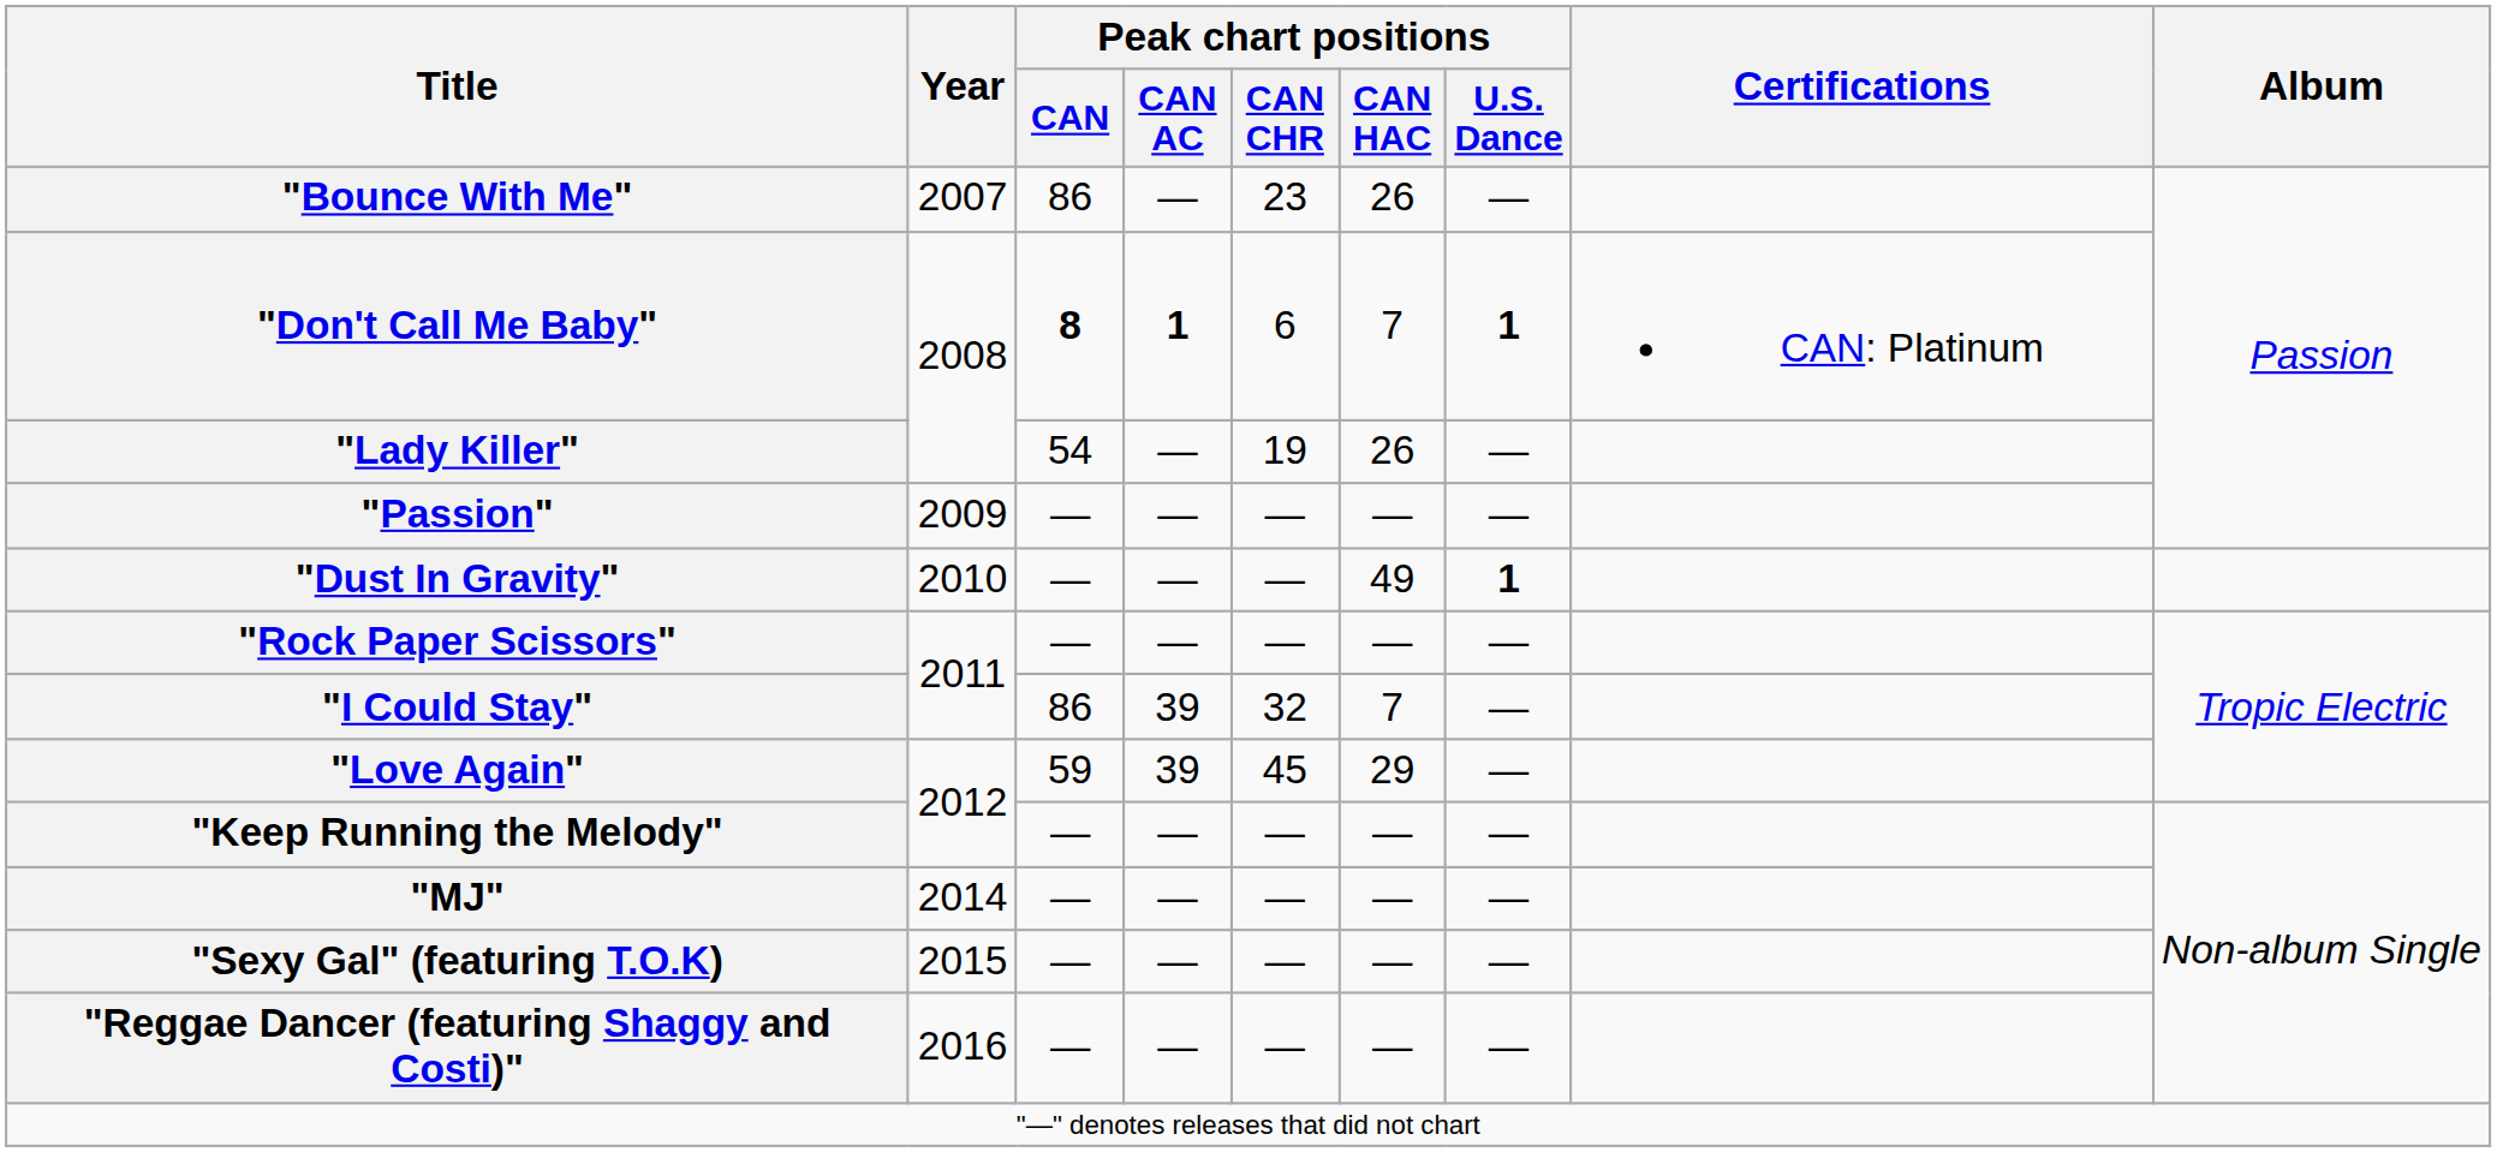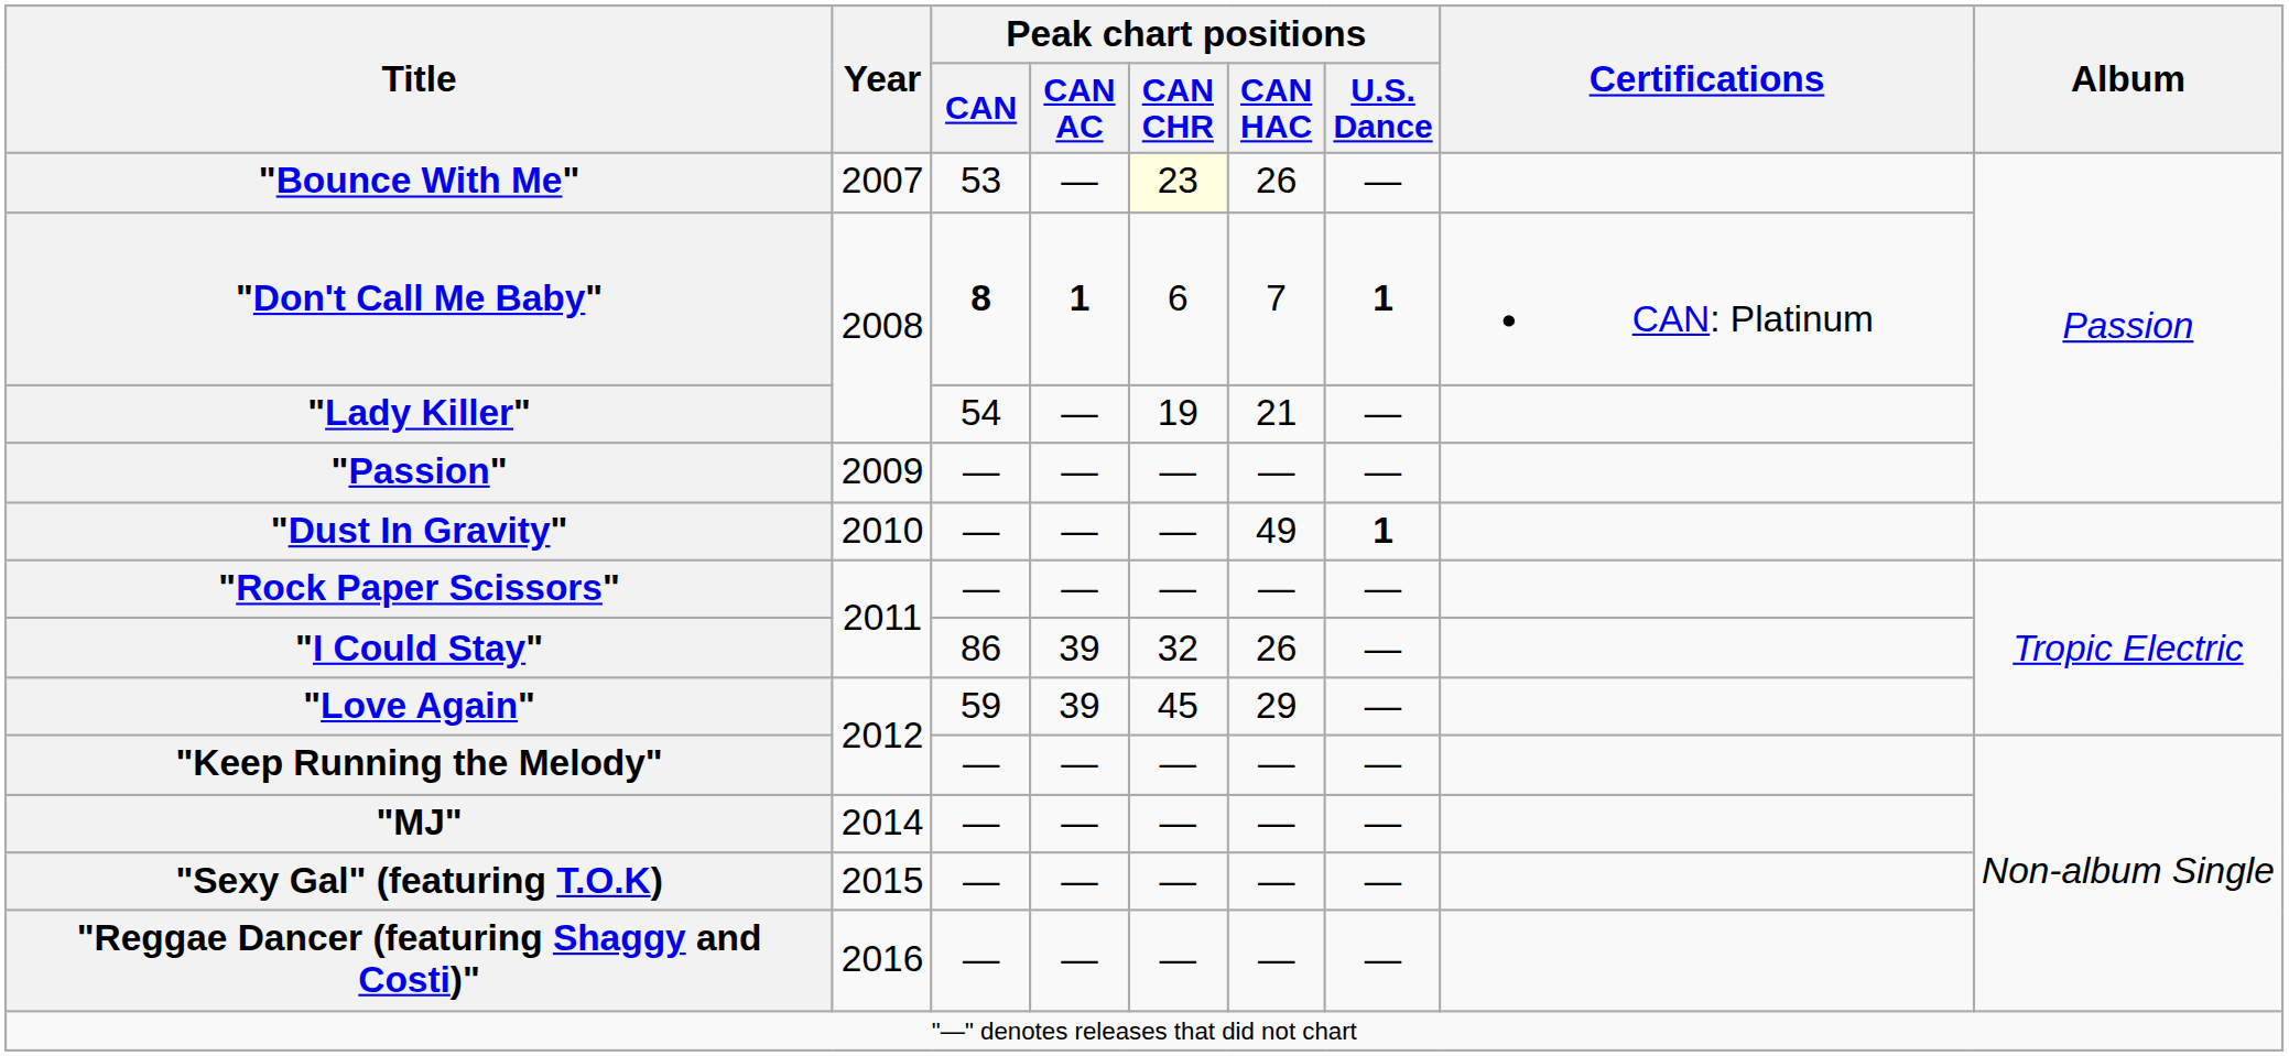"Bounce With Me" | Peak chart positions / CAN: 86 -> 53
"Bounce With Me" | Peak chart positions / CAN CHR: no background -> lightyellow background
"Lady Killer" | Peak chart positions / CAN HAC: 26 -> 21
"I Could Stay" | Peak chart positions / CAN HAC: 7 -> 26
